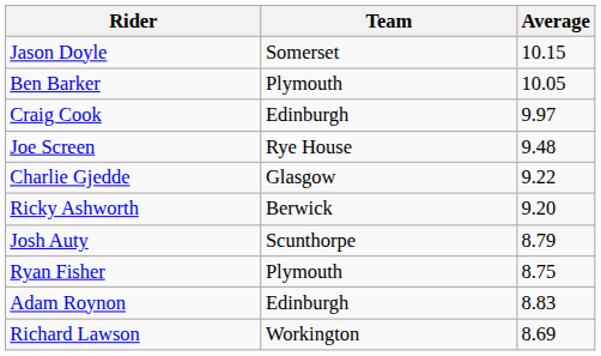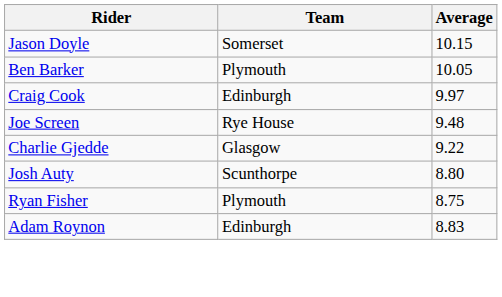- row: Ricky Ashworth | Berwick | 9.20
Josh Auty | Average: 8.79 -> 8.80
- row: Richard Lawson | Workington | 8.69
